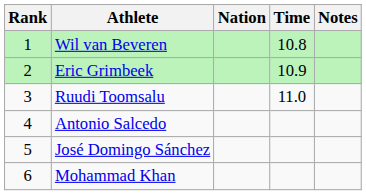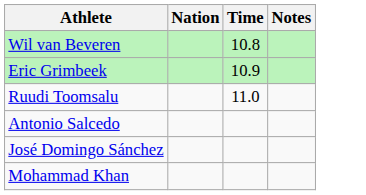- column: Rank | 1 | 2 | 3 | 4 | 5 | 6
